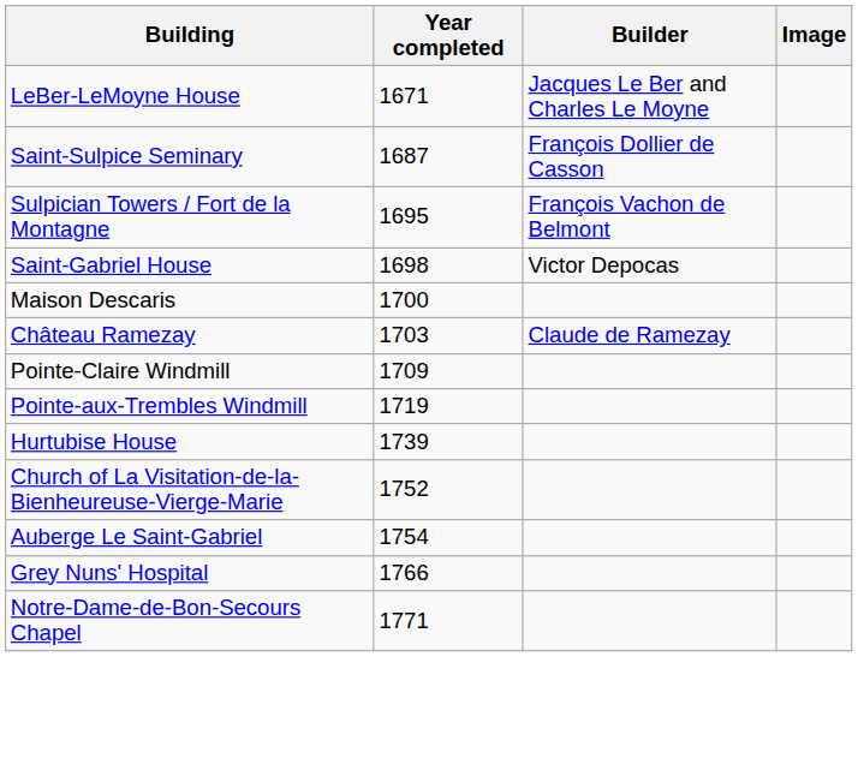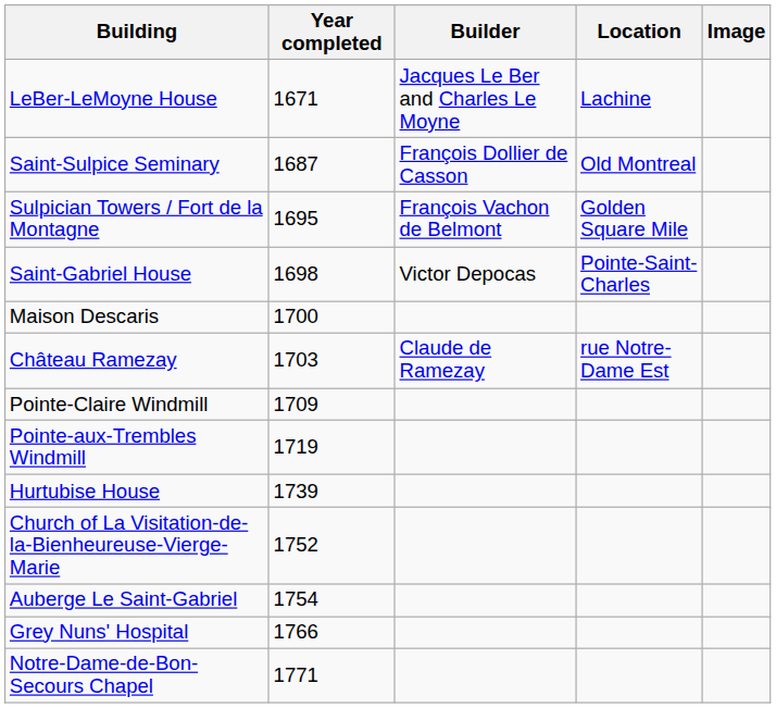+ column: Location | Lachine | Old Montreal | Golden Square Mile | Pointe-Saint-Charles | rue Notre-Dame Est
